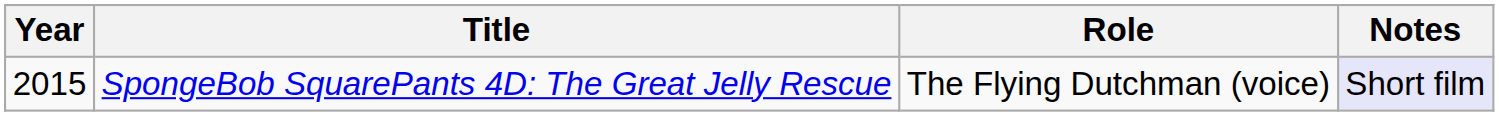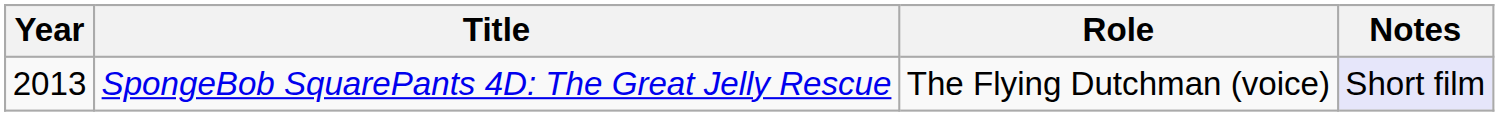SpongeBob SquarePants 4D: The Great Jelly Rescue | Year: 2015 -> 2013
